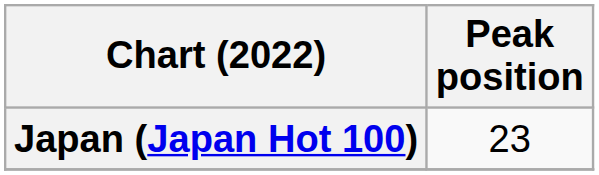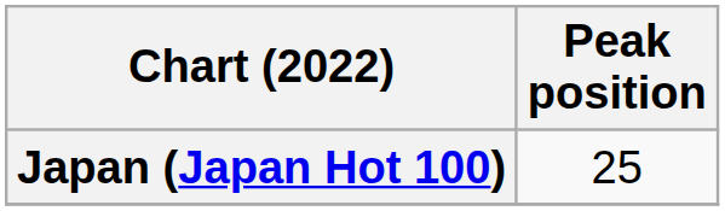Japan (Japan Hot 100) | Peak position: 23 -> 25
